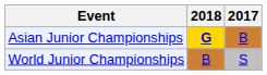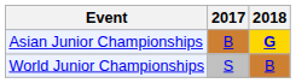columns swapped: 2017 <-> 2018
